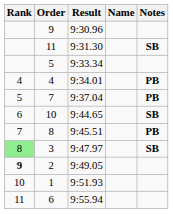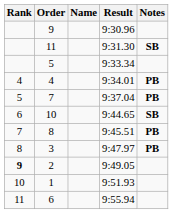columns swapped: Name <-> Result
3 | Rank: lightgreen background -> no background
3 | Notes: SB -> PB
